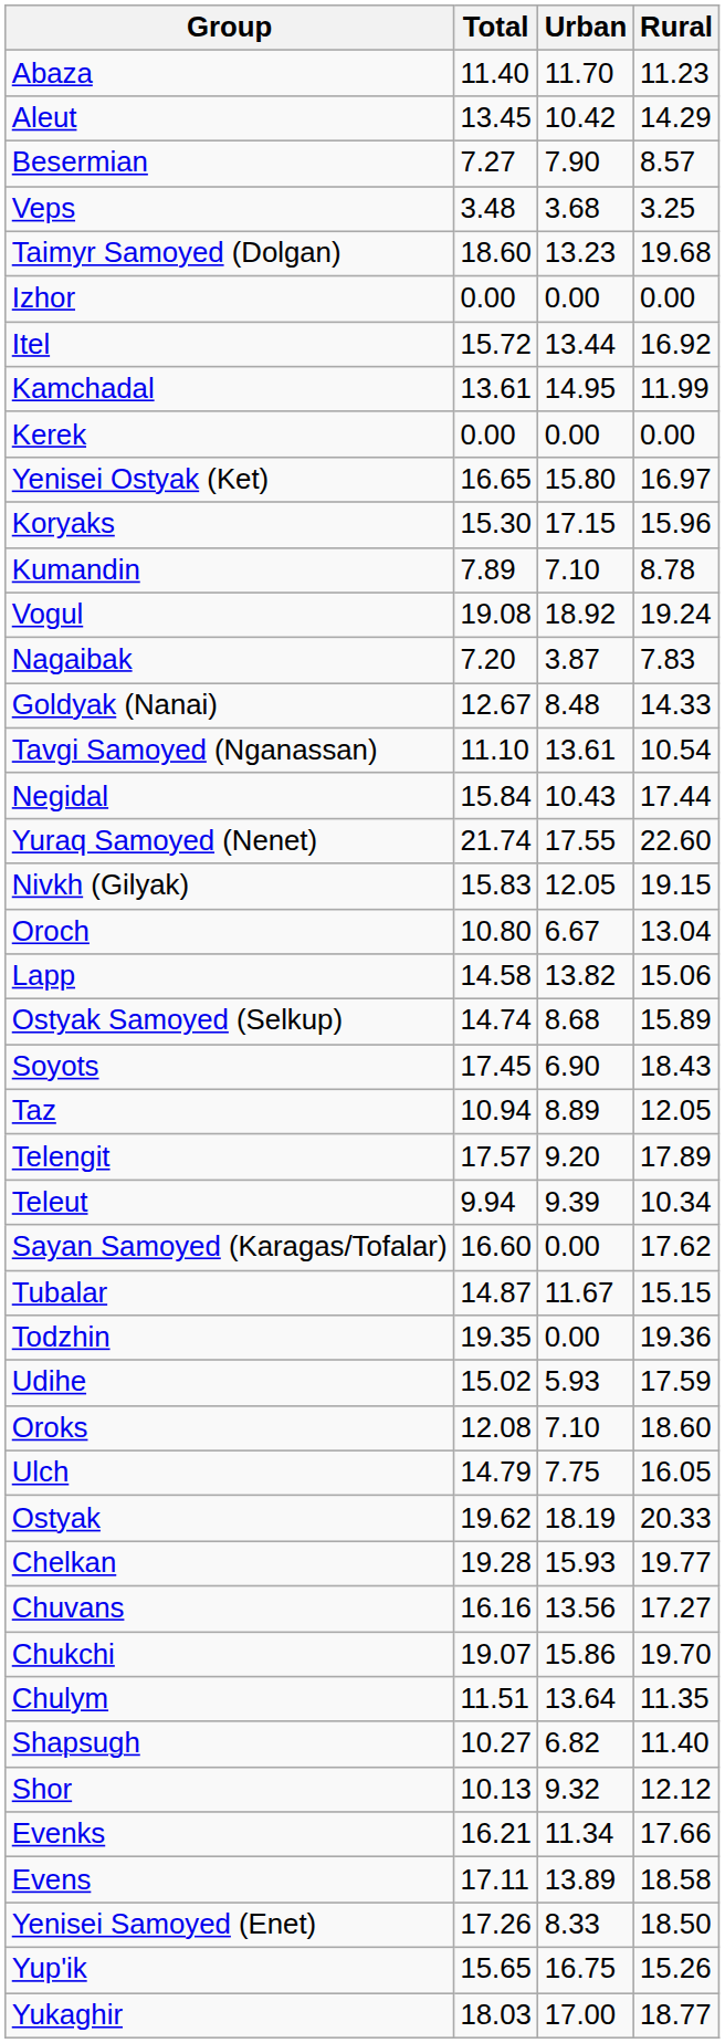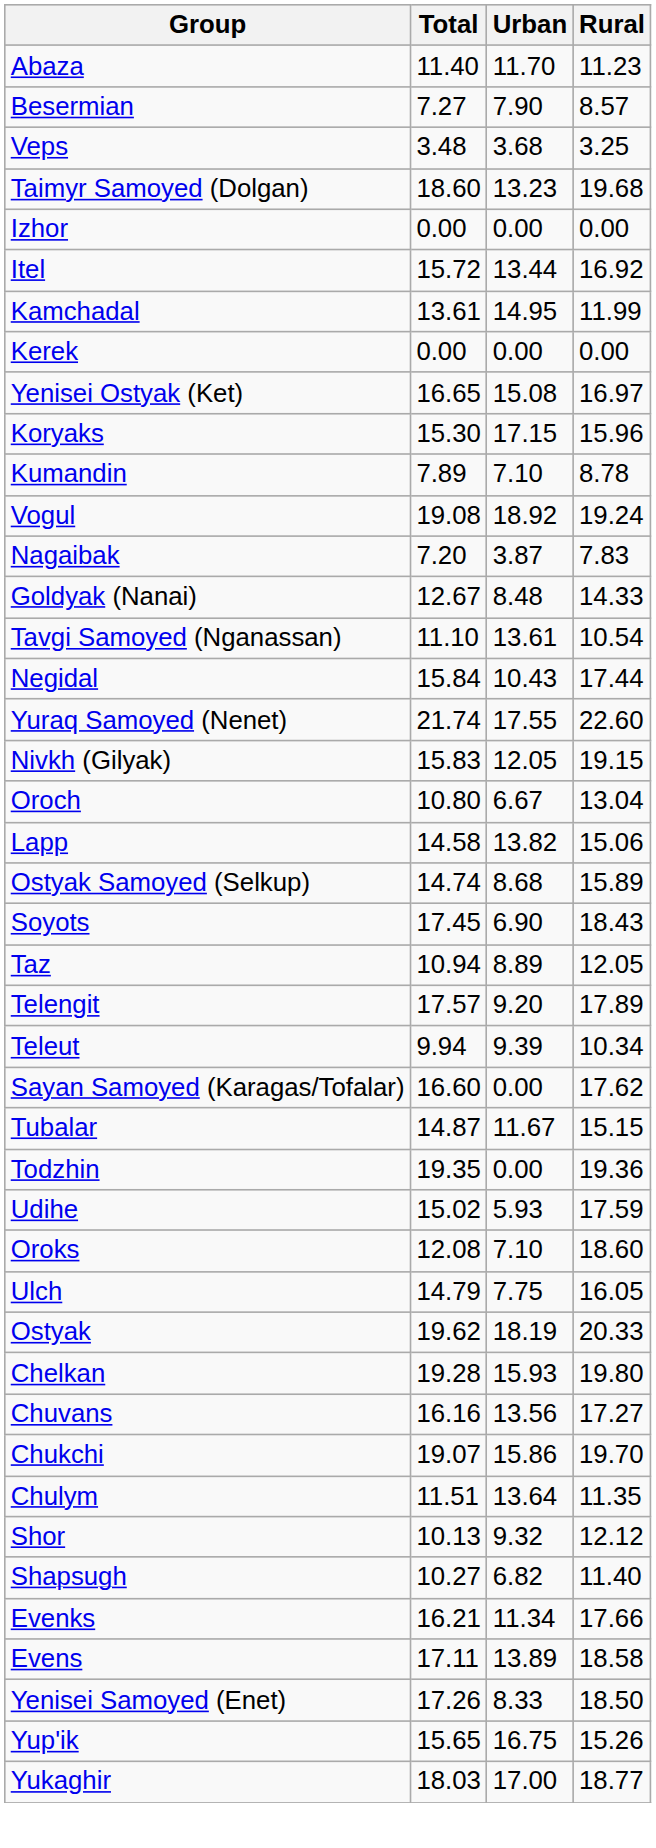- row: Aleut | 13.45 | 10.42 | 14.29
Yenisei Ostyak (Ket) | Urban: 15.80 -> 15.08
Chelkan | Rural: 19.77 -> 19.80
rows swapped: Shapsugh <-> Shor
